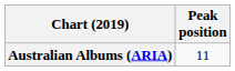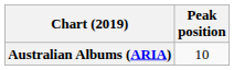Australian Albums (ARIA) | Peak position: 11 -> 10
